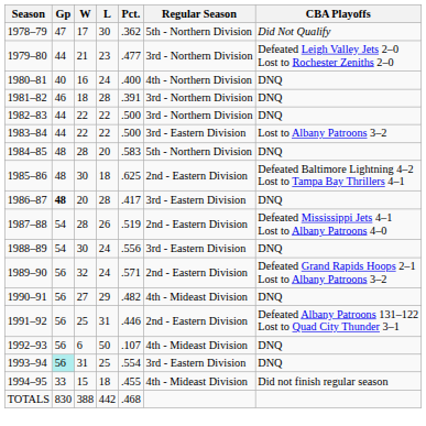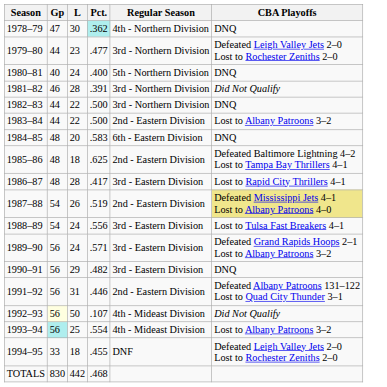- column: W | 17 | 21 | 16 | 18 | 22 | 22 | 28 | 30 | 20 | 28 | 30 | 32 | 27 | 25 | 6 | 31 | 15 | 388
1978–79 | Pct.: no background -> paleturquoise background
1978–79 | Regular Season: 5th - Northern Division -> 4th - Northern Division
1978–79 | CBA Playoffs: Did Not Qualify -> DNQ
1980–81 | Regular Season: 4th - Northern Division -> 5th - Northern Division
1981–82 | CBA Playoffs: DNQ -> Did Not Qualify
1983–84 | Regular Season: 3rd - Eastern Division -> 2nd - Eastern Division
1984–85 | Regular Season: 5th - Northern Division -> 6th - Eastern Division
1986–87 | Gp: bold -> normal
1986–87 | CBA Playoffs: DNQ -> Lost to Rapid City Thrillers 4–1
1987–88 | CBA Playoffs: no background -> khaki background
1988–89 | CBA Playoffs: DNQ -> Lost to Tulsa Fast Breakers 4–1
1989–90 | Regular Season: 2nd - Eastern Division -> 3rd - Eastern Division
1990–91 | Regular Season: 4th - Mideast Division -> 3rd - Eastern Division
1992–93 | Gp: no background -> lightyellow background
1992–93 | CBA Playoffs: DNQ -> Did Not Qualify
1993–94 | Regular Season: 3rd - Eastern Division -> 4th - Mideast Division
1993–94 | CBA Playoffs: DNQ -> Lost to Albany Patroons 3–2
1994–95 | Regular Season: 4th - Mideast Division -> DNF
1994–95 | CBA Playoffs: Did not finish regular season -> Defeated Leigh Valley Jets 2–0 Lost to Rochester Zeniths 2–0
